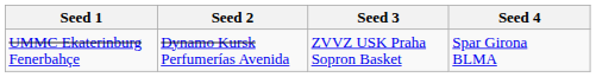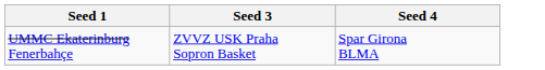- column: Seed 2 | Dynamo Kursk Perfumerías Avenida
